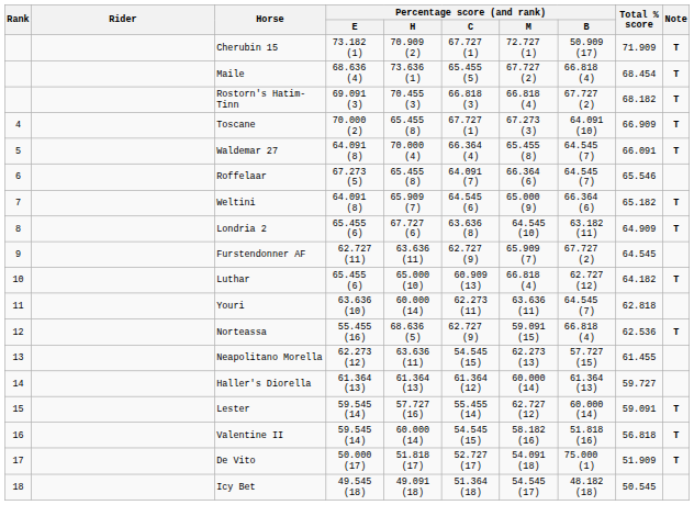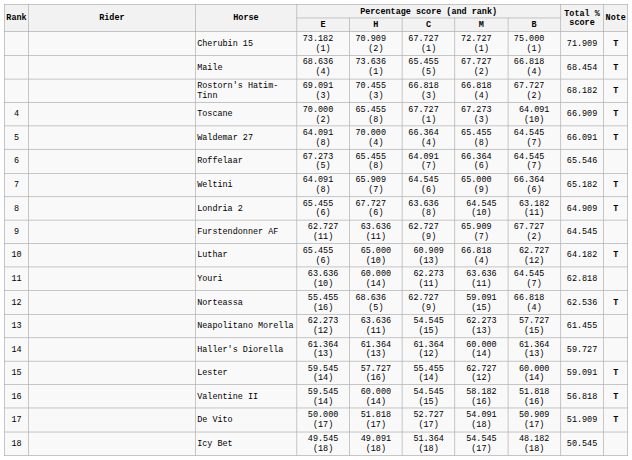Cherubin 15 | Percentage score (and rank) / B: 50.909 (17) -> 75.000 (1)
De Vito | Percentage score (and rank) / B: 75.000 (1) -> 50.909 (17)
